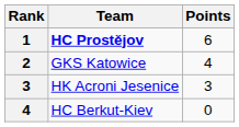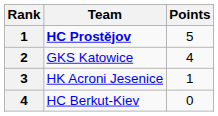HC Prostějov | Points: 6 -> 5
HK Acroni Jesenice | Points: 3 -> 1
